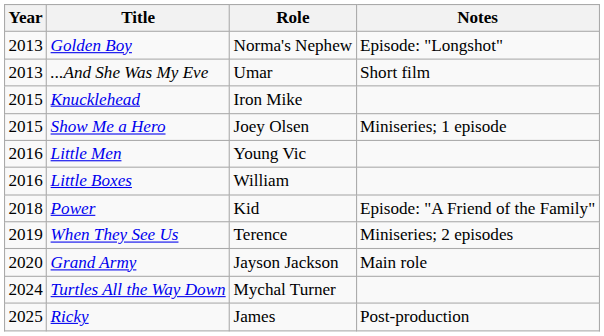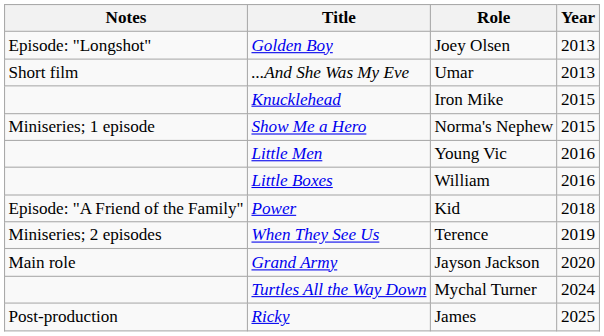columns swapped: Year <-> Notes
Golden Boy | Role: Norma's Nephew -> Joey Olsen
Show Me a Hero | Role: Joey Olsen -> Norma's Nephew
